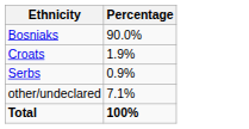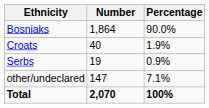+ column: Number | 1,864 | 40 | 19 | 147 | 2,070
